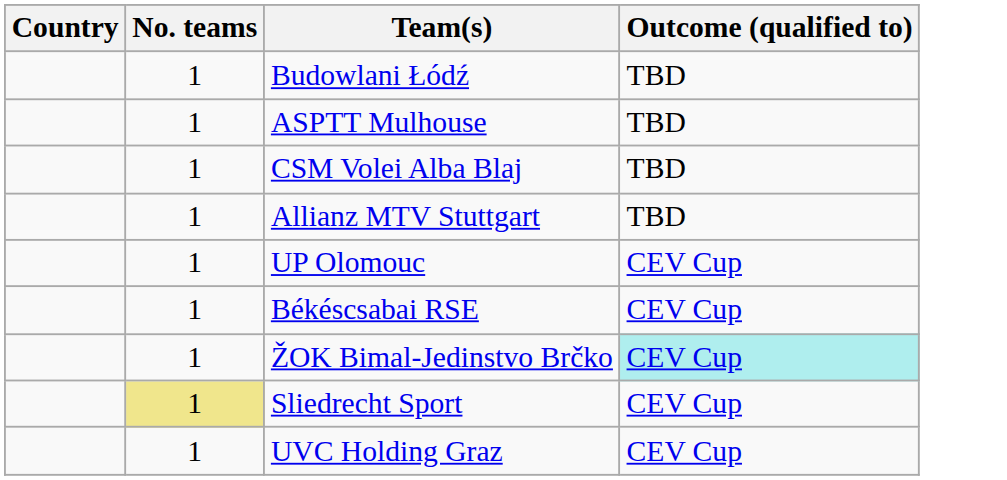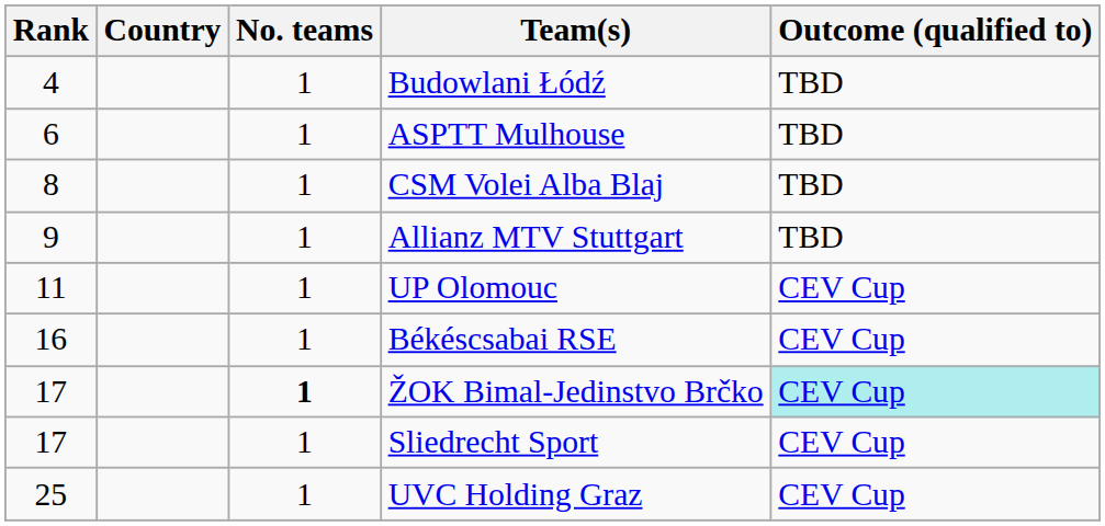+ column: Rank | 4 | 6 | 8 | 9 | 11 | 16 | 17 | 17 | 25
ŽOK Bimal-Jedinstvo Brčko | No. teams: normal -> bold
Sliedrecht Sport | No. teams: khaki background -> no background
